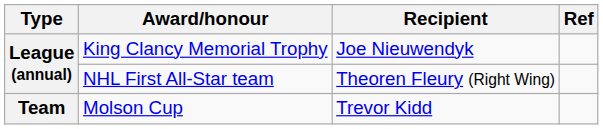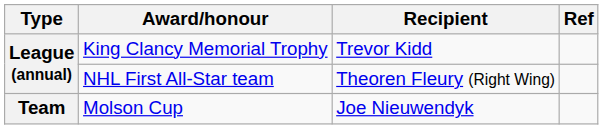King Clancy Memorial Trophy | Recipient: Joe Nieuwendyk -> Trevor Kidd
Molson Cup | Recipient: Trevor Kidd -> Joe Nieuwendyk
